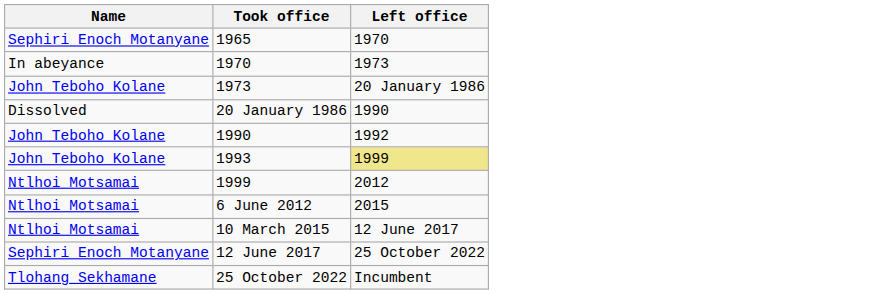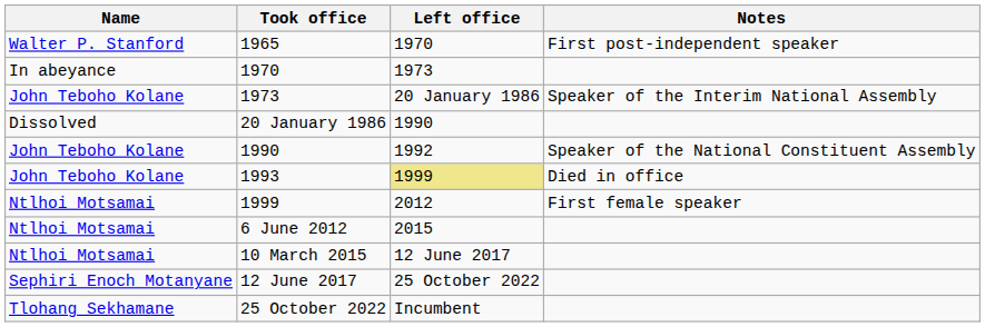+ column: Notes | First post-independent speaker | Speaker of the Interim National Assembly | Speaker of the National Constituent Assembly | Died in office | First female speaker
1965 | Name: Sephiri Enoch Motanyane -> Walter P. Stanford
